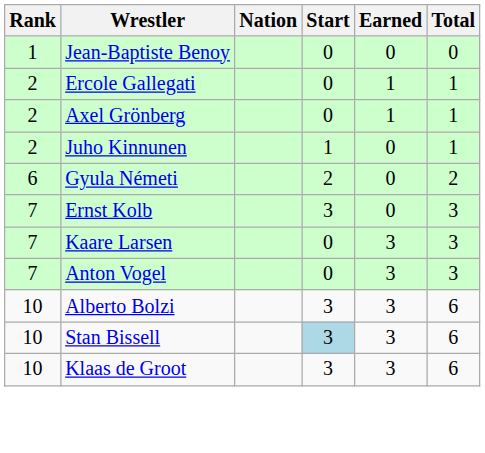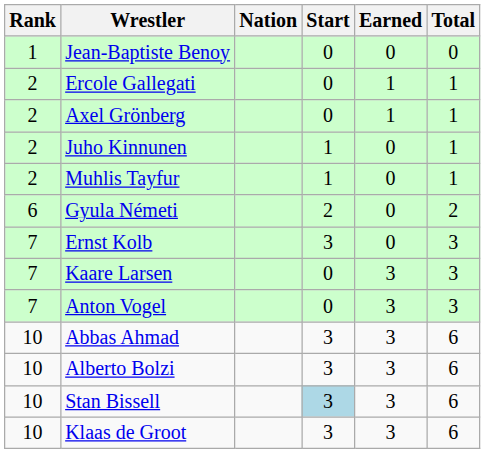+ row: 2 | Muhlis Tayfur | 1 | 0 | 1
+ row: 10 | Abbas Ahmad | 3 | 3 | 6
